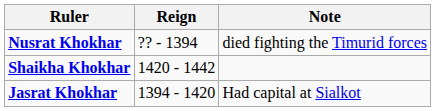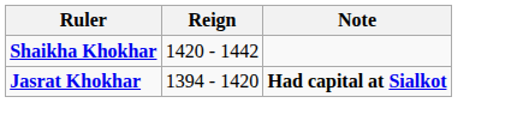- row: Nusrat Khokhar | ?? ‐ 1394 | died fighting the Timurid forces
Jasrat Khokhar | Note: normal -> bold
